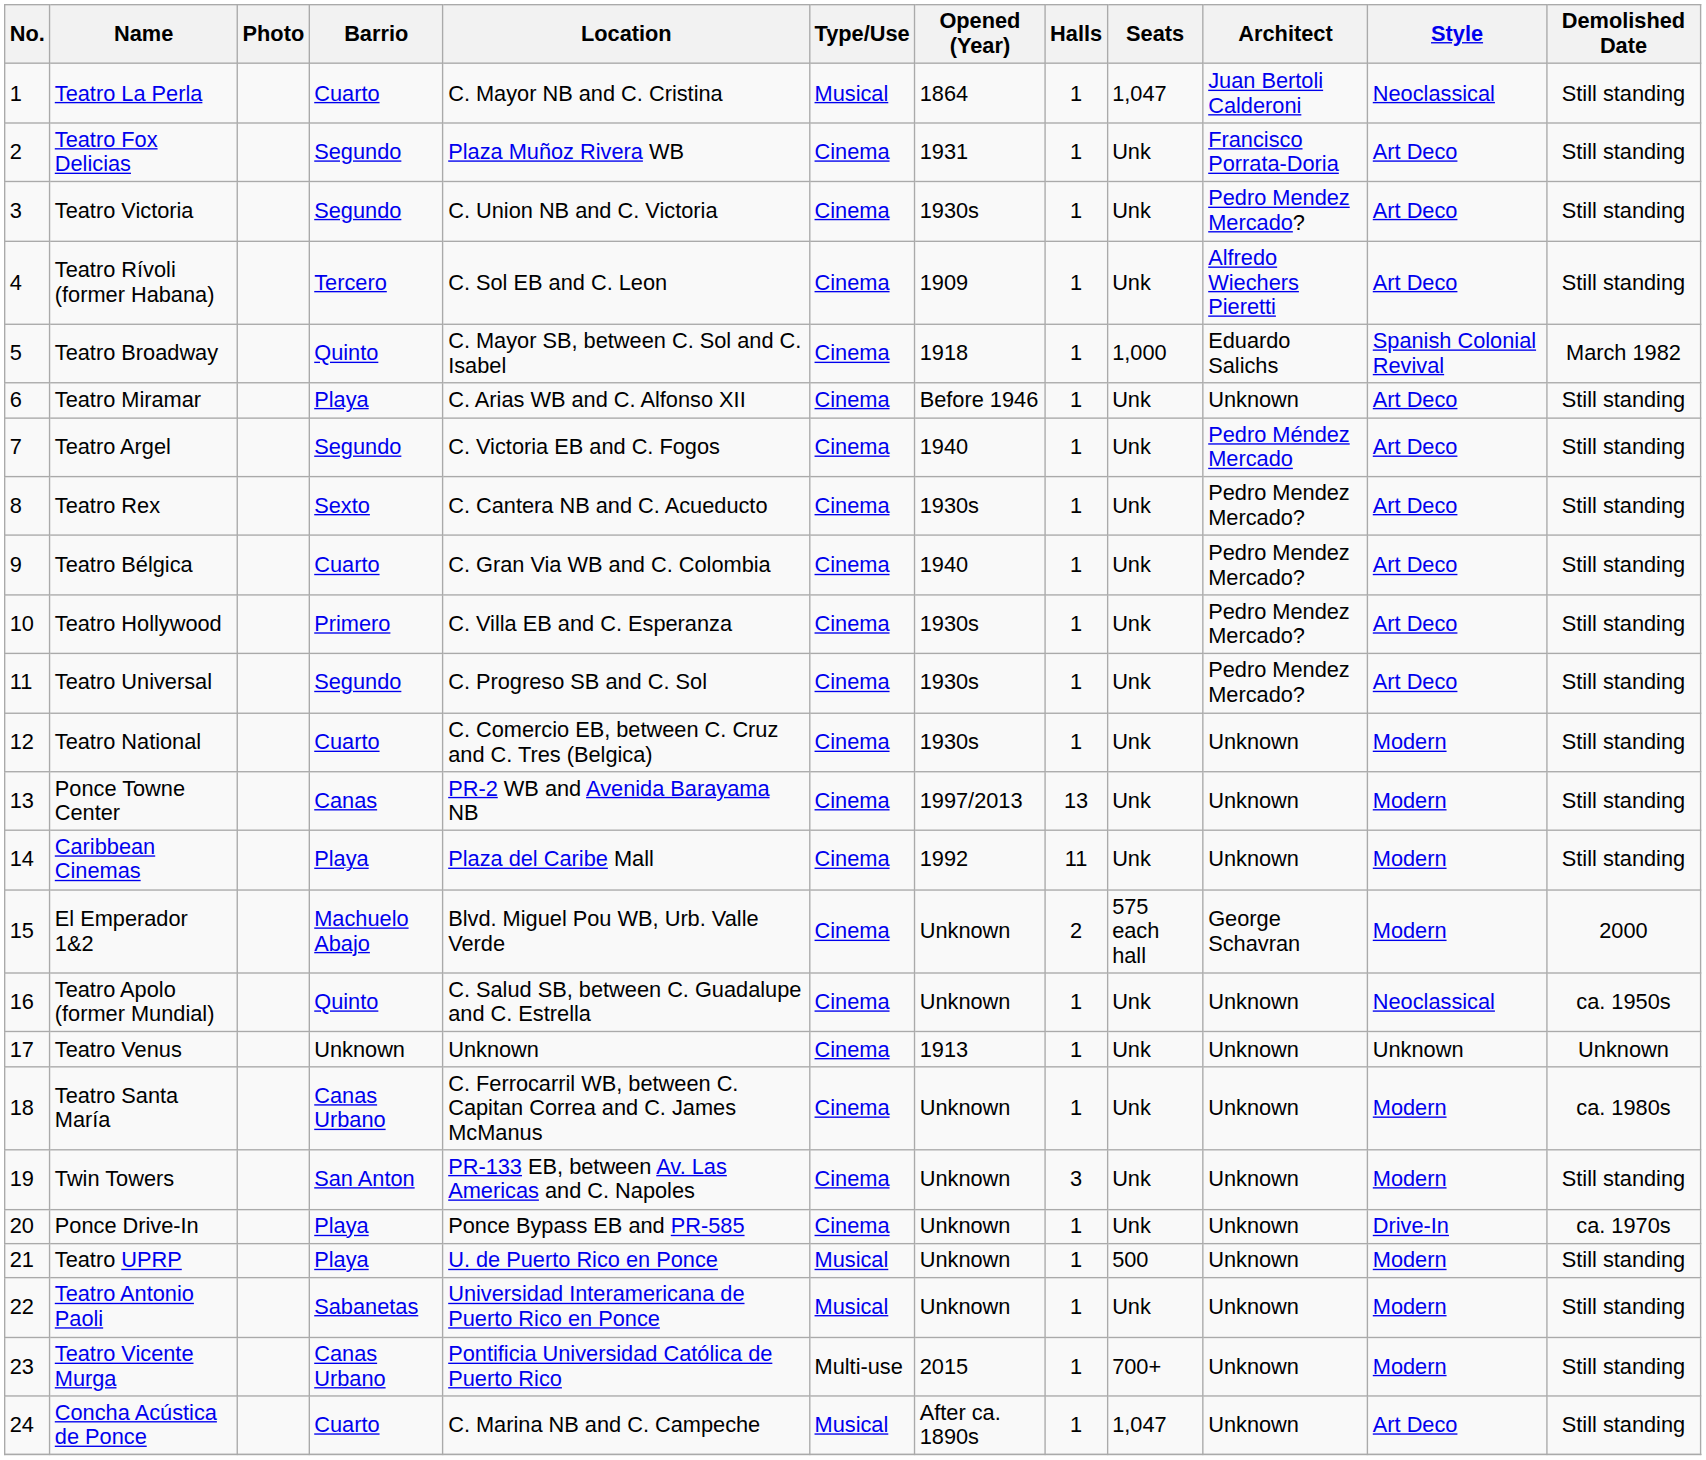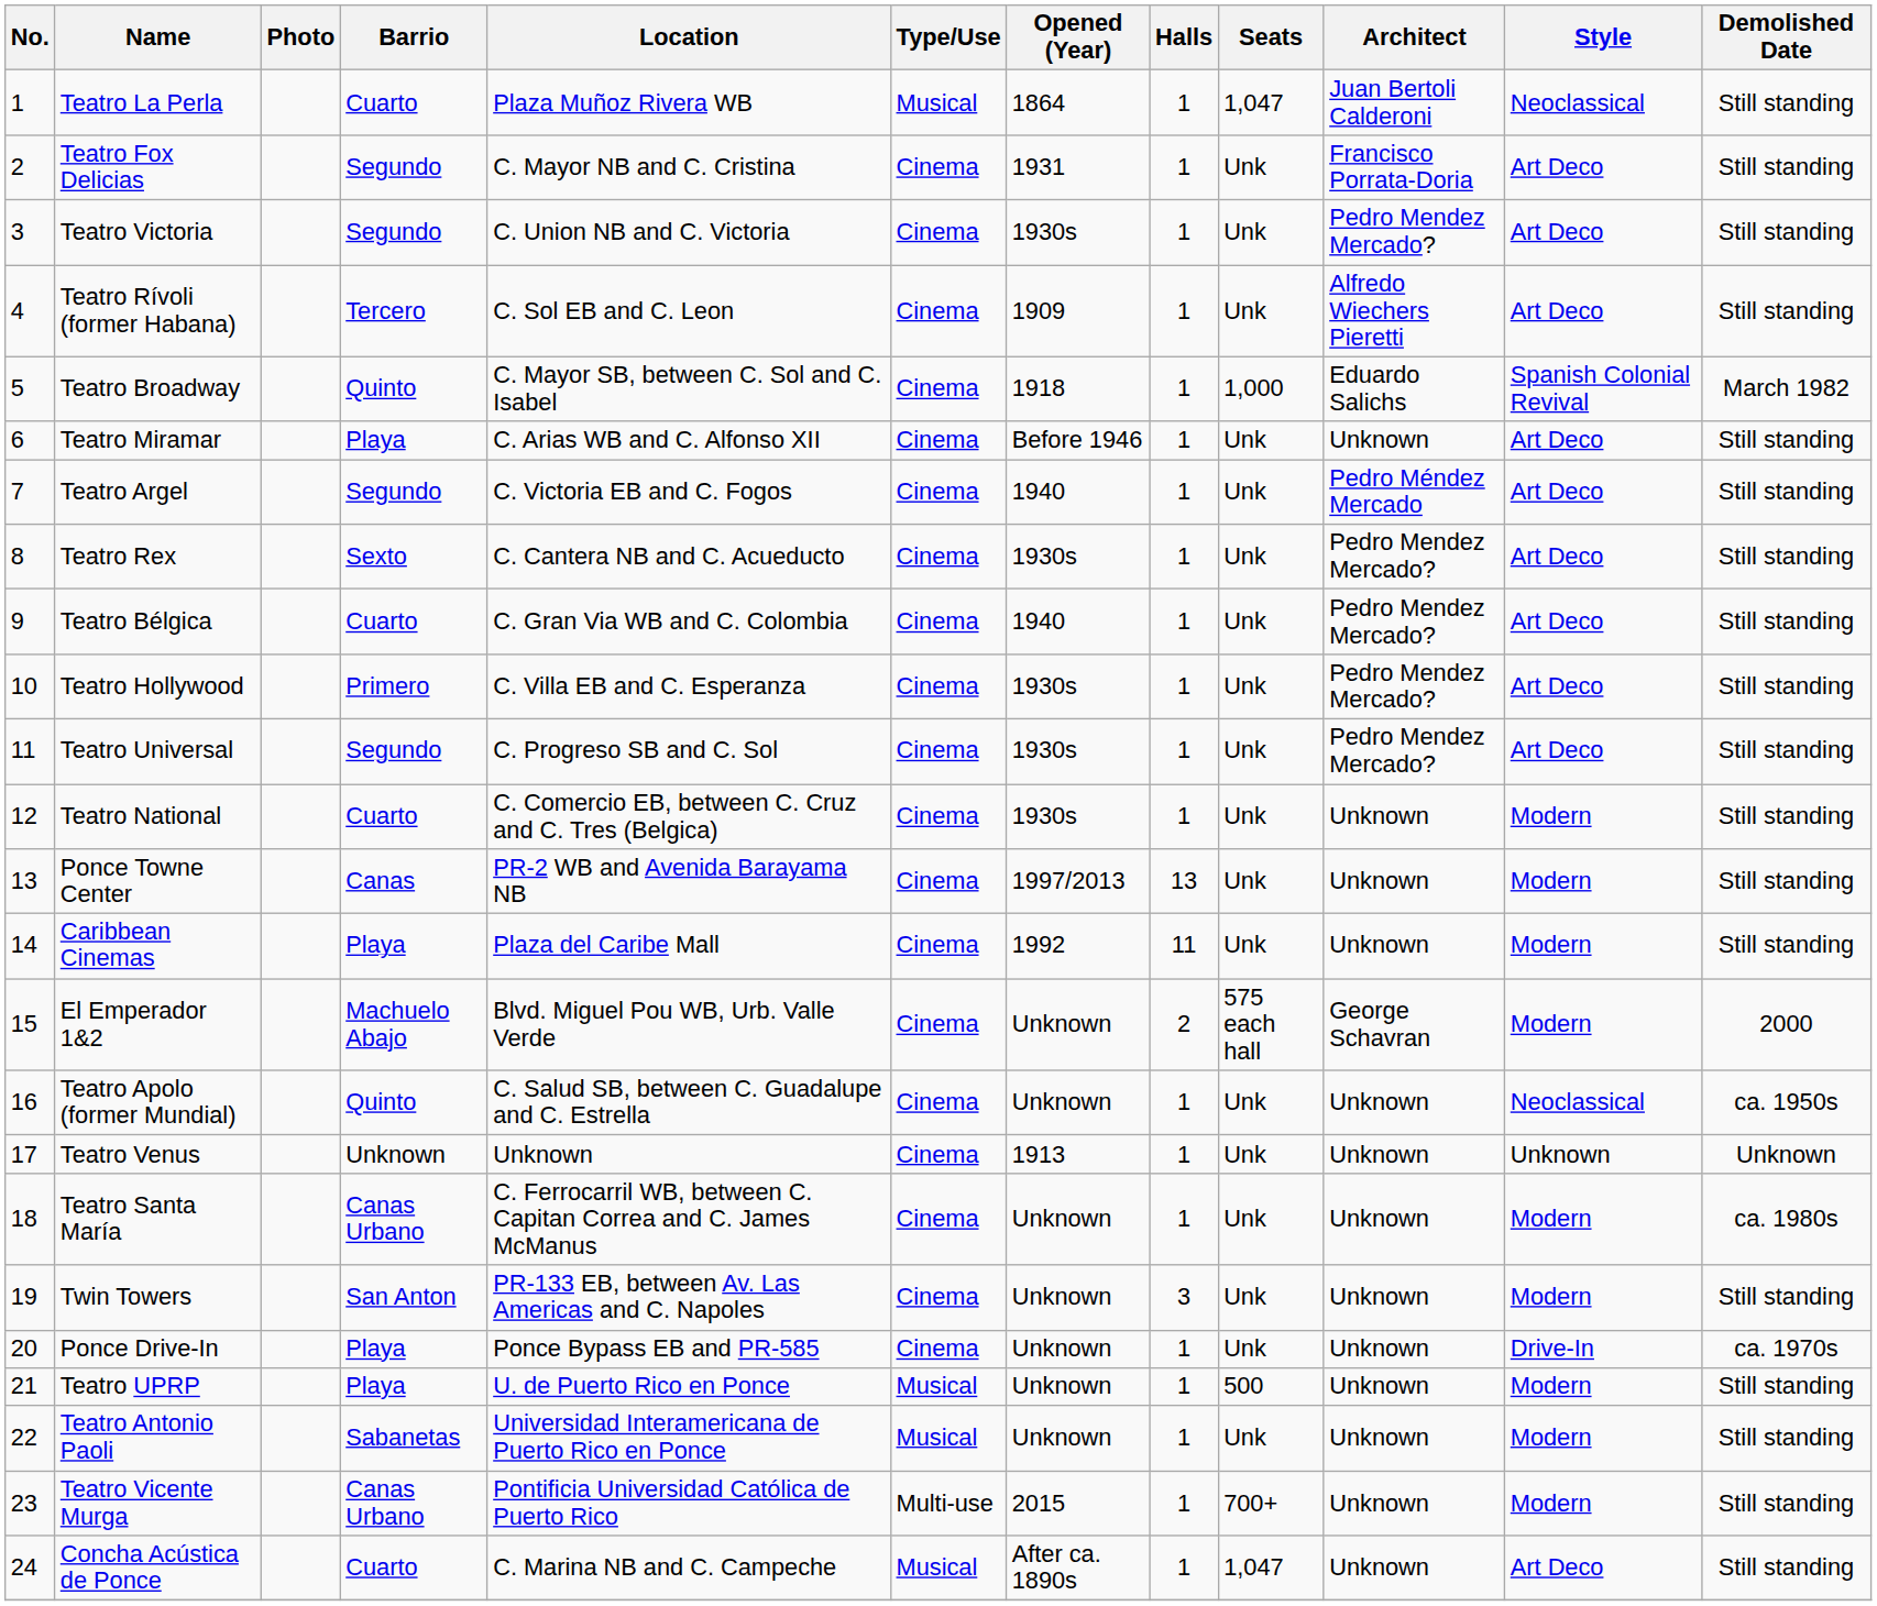Teatro La Perla | Location: C. Mayor NB and C. Cristina -> Plaza Muñoz Rivera WB
Teatro Fox Delicias | Location: Plaza Muñoz Rivera WB -> C. Mayor NB and C. Cristina
